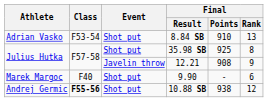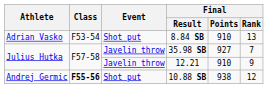35.98 SB | Event: Shot put -> Javelin throw
35.98 SB | Final / Points: 925 -> 927
35.98 SB | Final / Rank: 8 -> 7
12.21 | Final / Points: 908 -> 910
- row: Marek Margoc | F40 | Shot put | 9.90 | - | 6
